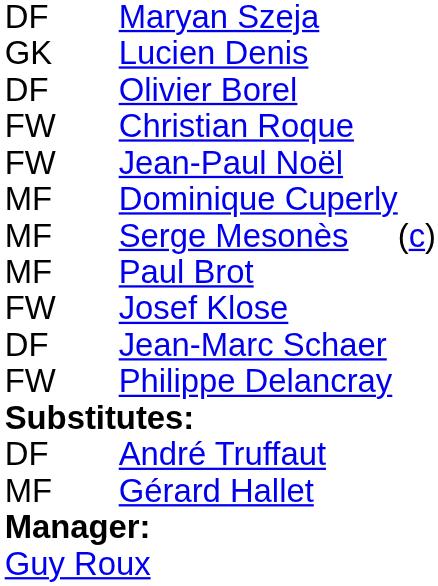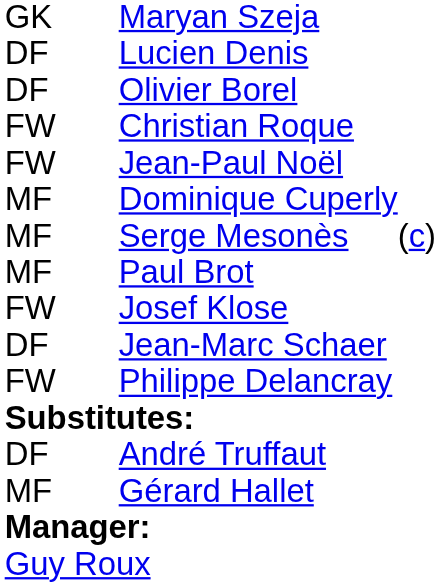Maryan Szeja | column 1: DF -> GK
Lucien Denis | column 1: GK -> DF
